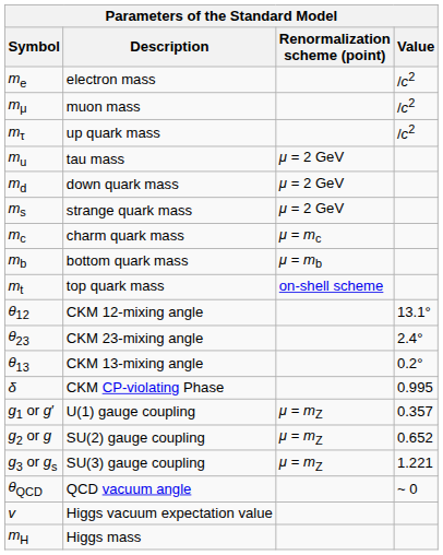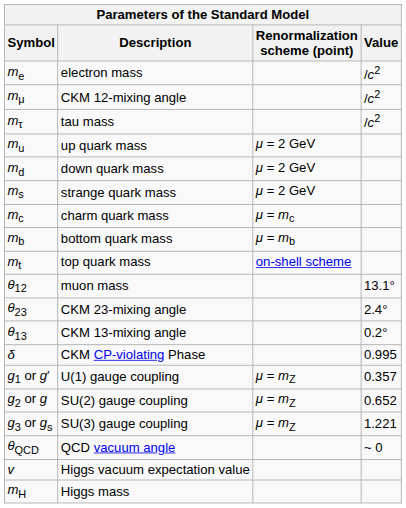mμ | Description: muon mass -> CKM 12-mixing angle
mτ | Description: up quark mass -> tau mass
mu | Description: tau mass -> up quark mass
θ12 | Description: CKM 12-mixing angle -> muon mass
